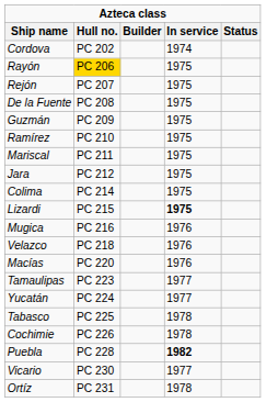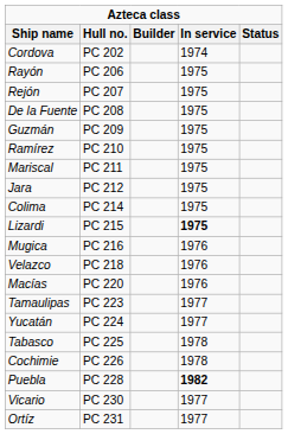Rayón | Hull no.: gold background -> no background
Ortíz | In service: 1978 -> 1977
